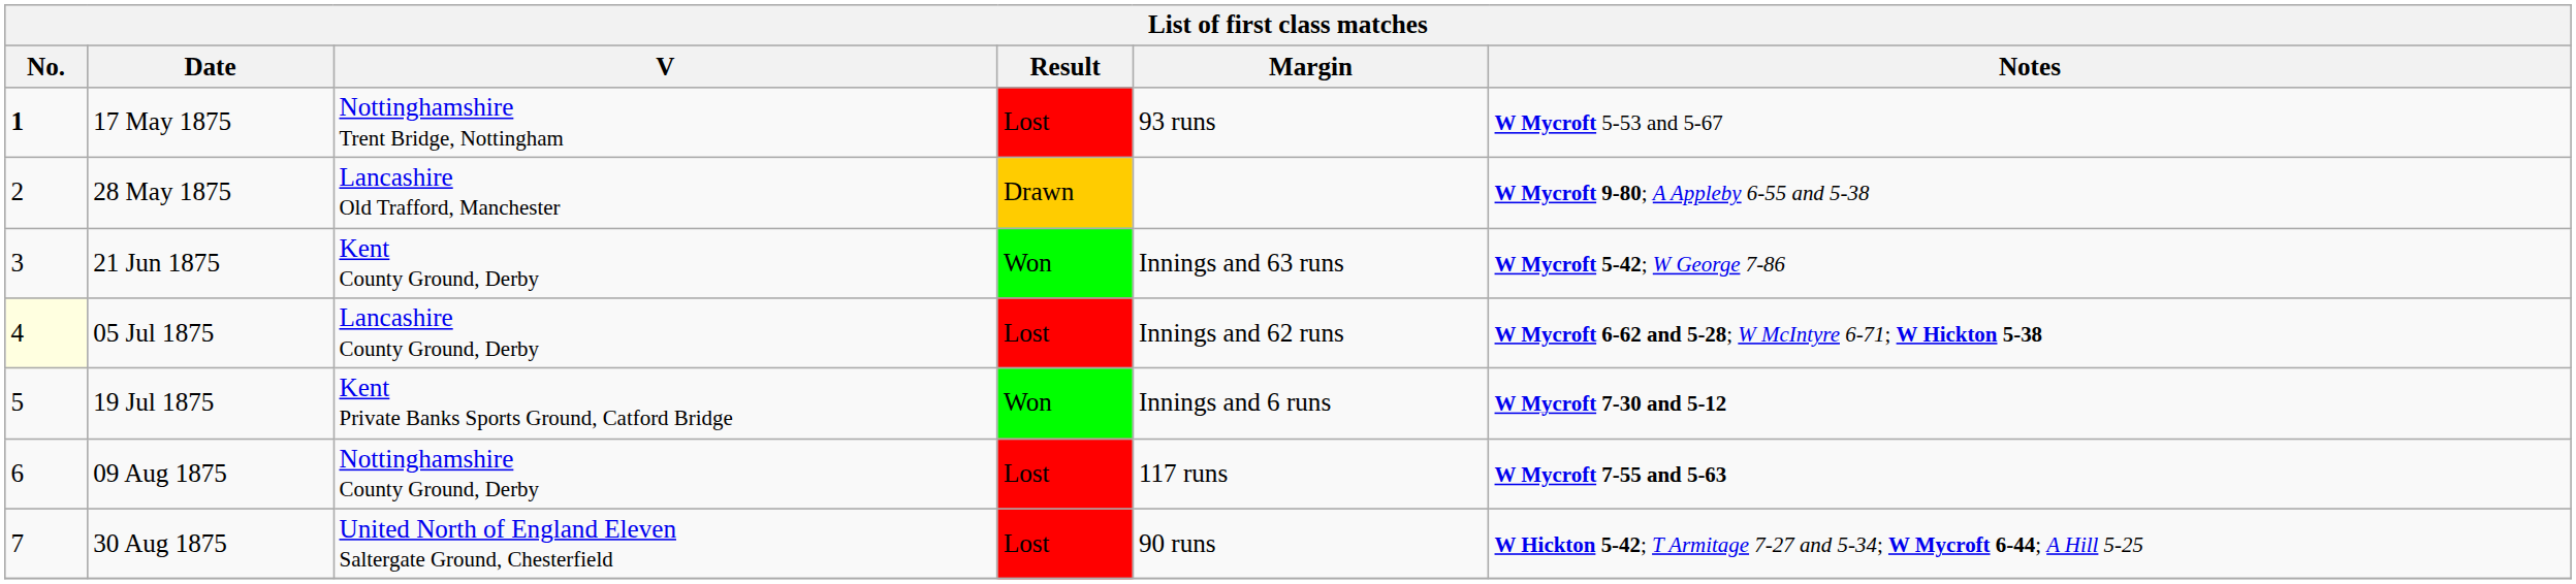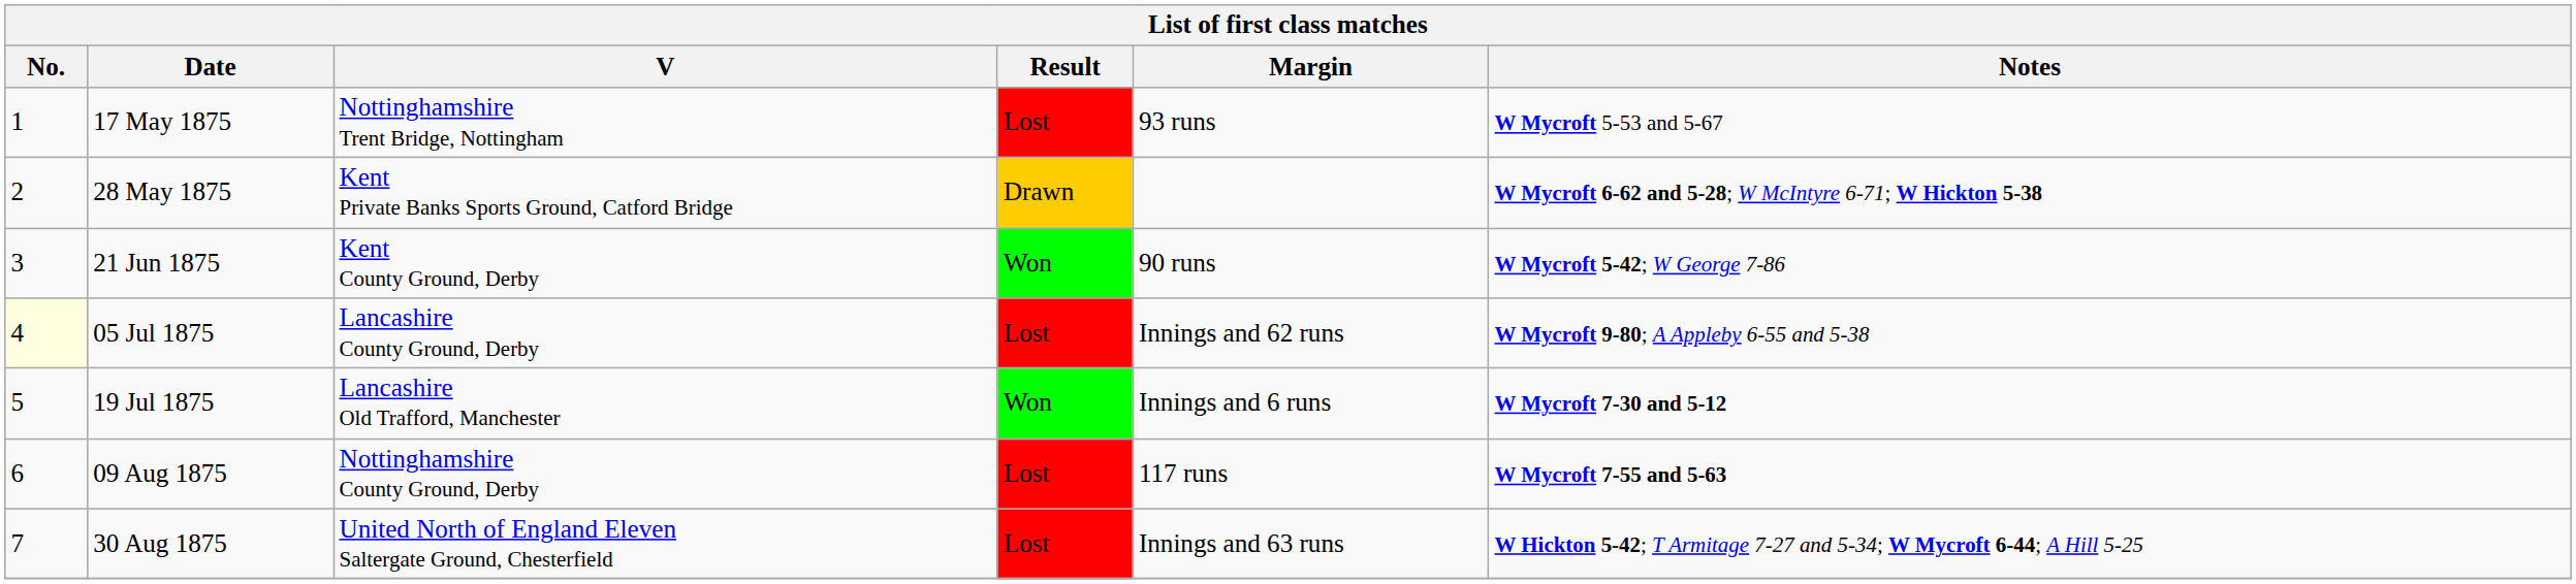17 May 1875 | No.: bold -> normal
28 May 1875 | V: Lancashire Old Trafford, Manchester -> Kent Private Banks Sports Ground, Catford Bridge
28 May 1875 | Notes: W Mycroft 9-80; A Appleby 6-55 and 5-38 -> W Mycroft 6-62 and 5-28; W McIntyre 6-71; W Hickton 5-38
21 Jun 1875 | Margin: Innings and 63 runs -> 90 runs
05 Jul 1875 | Notes: W Mycroft 6-62 and 5-28; W McIntyre 6-71; W Hickton 5-38 -> W Mycroft 9-80; A Appleby 6-55 and 5-38
19 Jul 1875 | V: Kent Private Banks Sports Ground, Catford Bridge -> Lancashire Old Trafford, Manchester
30 Aug 1875 | Margin: 90 runs -> Innings and 63 runs
